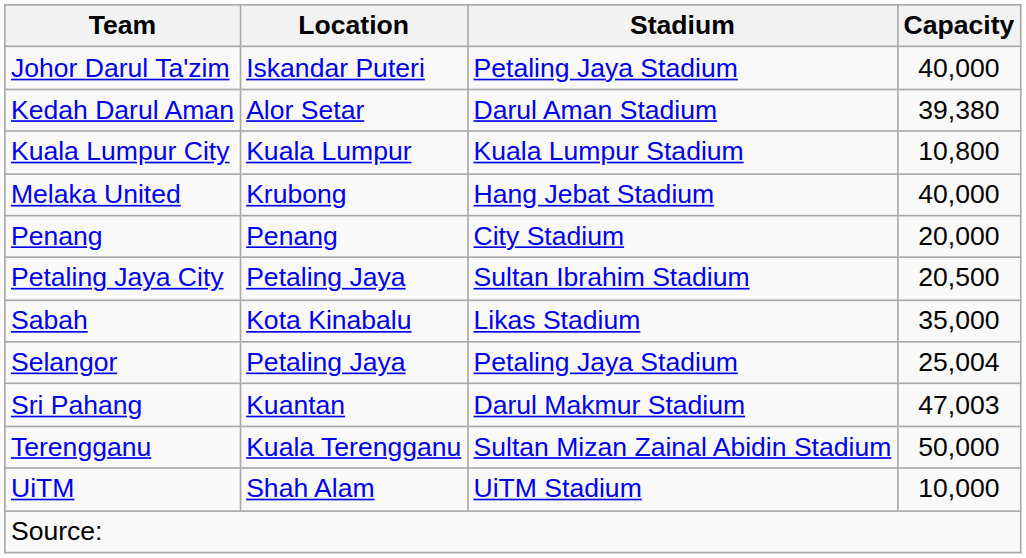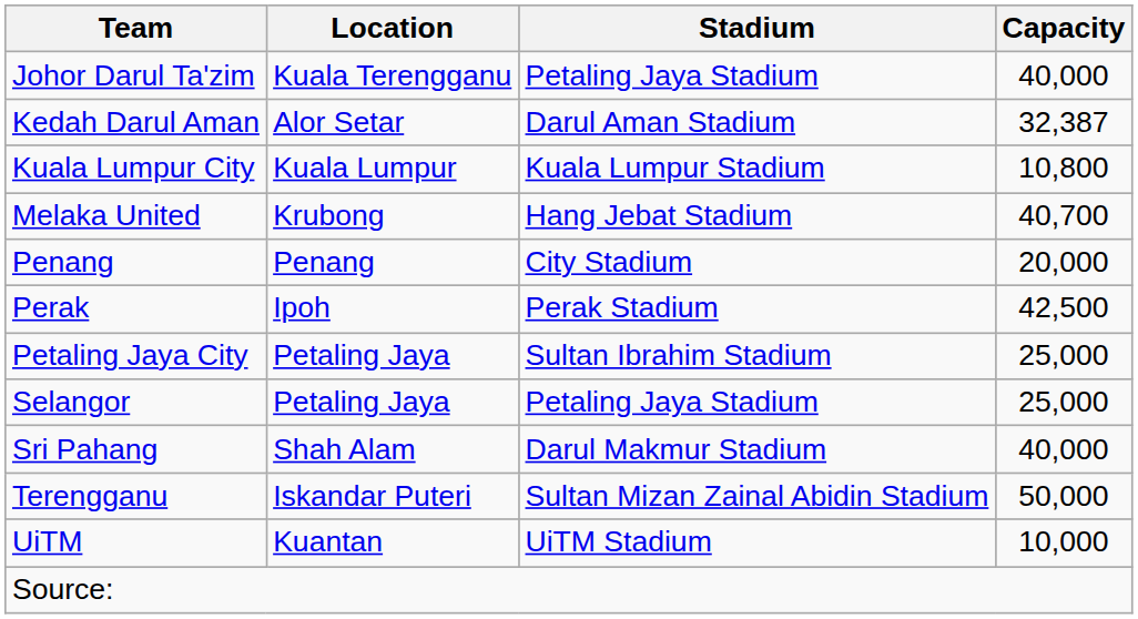Johor Darul Ta'zim | Location: Iskandar Puteri -> Kuala Terengganu
Kedah Darul Aman | Capacity: 39,380 -> 32,387
Melaka United | Capacity: 40,000 -> 40,700
+ row: Perak | Ipoh | Perak Stadium | 42,500
Petaling Jaya City | Capacity: 20,500 -> 25,000
- row: Sabah | Kota Kinabalu | Likas Stadium | 35,000
Selangor | Capacity: 25,004 -> 25,000
Sri Pahang | Location: Kuantan -> Shah Alam
Sri Pahang | Capacity: 47,003 -> 40,000
Terengganu | Location: Kuala Terengganu -> Iskandar Puteri
UiTM | Location: Shah Alam -> Kuantan
